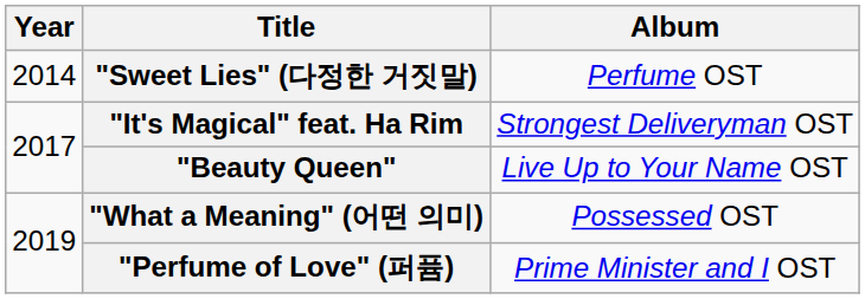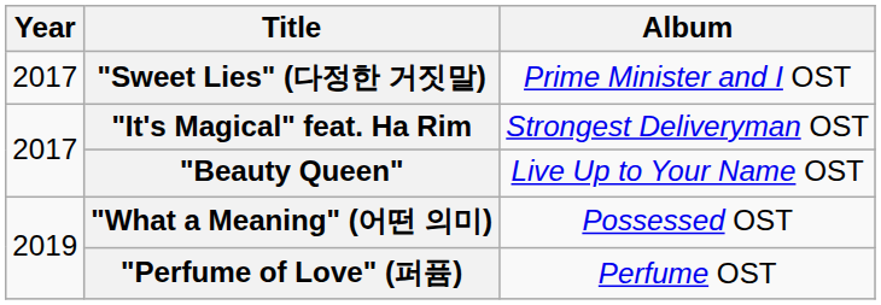"Sweet Lies" (다정한 거짓말) | Year: 2014 -> 2017
"Sweet Lies" (다정한 거짓말) | Album: Perfume OST -> Prime Minister and I OST
"Perfume of Love" (퍼퓸) | Album: Prime Minister and I OST -> Perfume OST
